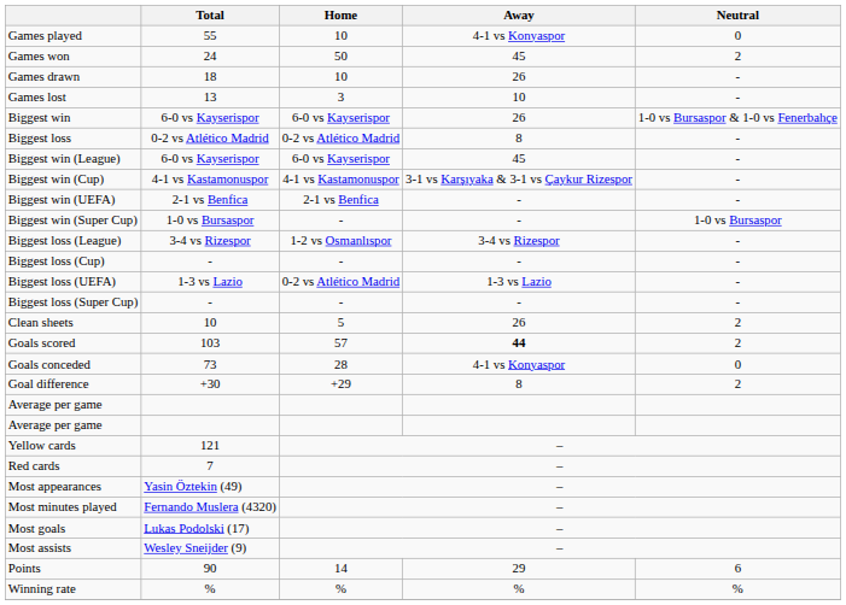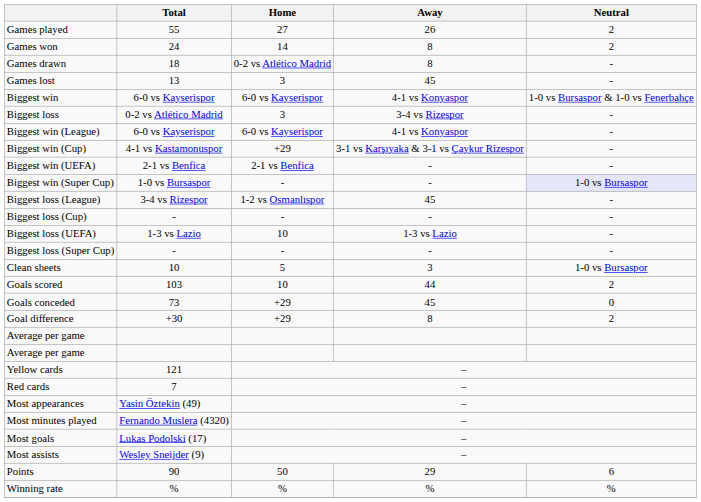Games played | Home: 10 -> 27
Games played | Away: 4-1 vs Konyaspor -> 26
Games played | Neutral: 0 -> 2
Games won | Home: 50 -> 14
Games won | Away: 45 -> 8
Games drawn | Home: 10 -> 0-2 vs Atlético Madrid
Games drawn | Away: 26 -> 8
Games lost | Away: 10 -> 45
Biggest win | Away: 26 -> 4-1 vs Konyaspor
Biggest loss | Home: 0-2 vs Atlético Madrid -> 3
Biggest loss | Away: 8 -> 3-4 vs Rizespor
Biggest win (League) | Away: 45 -> 4-1 vs Konyaspor
Biggest win (Cup) | Home: 4-1 vs Kastamonuspor -> +29
Biggest win (Super Cup) | Neutral: no background -> lavender background
Biggest loss (League) | Away: 3-4 vs Rizespor -> 45
Biggest loss (UEFA) | Home: 0-2 vs Atlético Madrid -> 10
Clean sheets | Away: 26 -> 3
Clean sheets | Neutral: 2 -> 1-0 vs Bursaspor
Goals scored | Home: 57 -> 10
Goals scored | Away: bold -> normal
Goals conceded | Home: 28 -> +29
Goals conceded | Away: 4-1 vs Konyaspor -> 45
Points | Home: 14 -> 50
